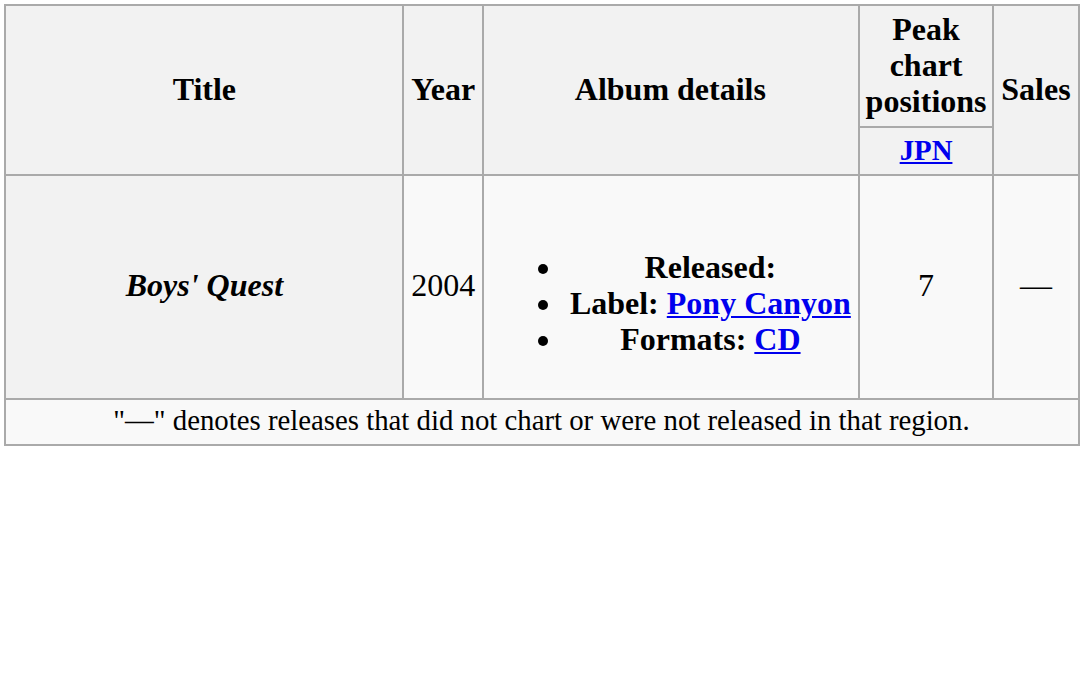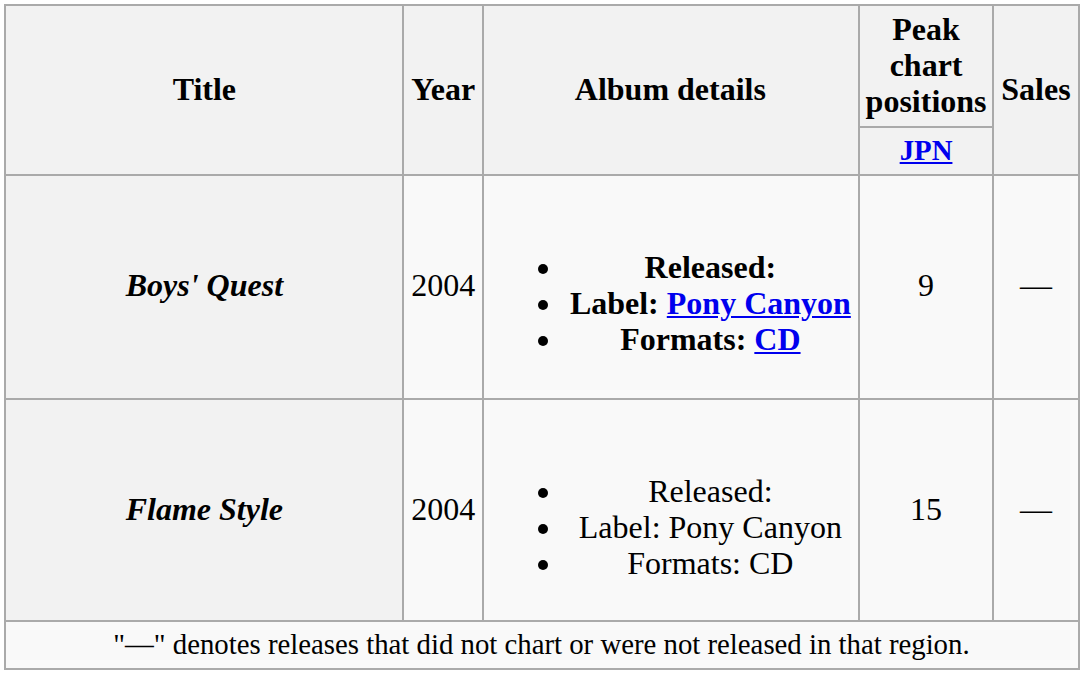Boys' Quest | Peak chart positions / JPN: 7 -> 9
+ row: Flame Style | 2004 | Released: Label: Pony Canyon Formats: CD | 15 | —
